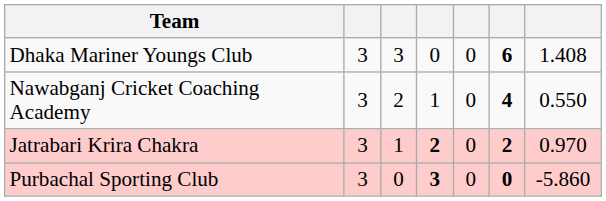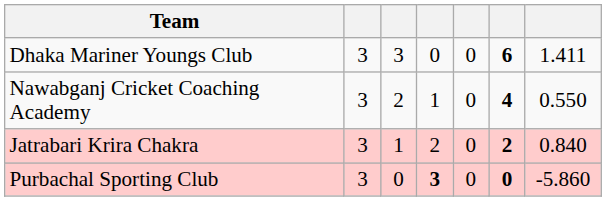Dhaka Mariner Youngs Club | column 7: 1.408 -> 1.411
Jatrabari Krira Chakra | column 4: bold -> normal
Jatrabari Krira Chakra | column 7: 0.970 -> 0.840
